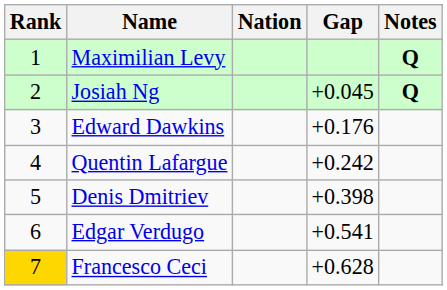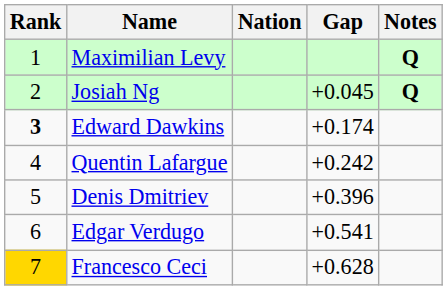Edward Dawkins | Rank: normal -> bold
Edward Dawkins | Gap: +0.176 -> +0.174
Denis Dmitriev | Gap: +0.398 -> +0.396
